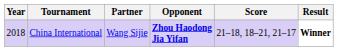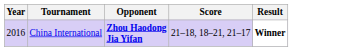- column: Partner | Wang Sijie
China International | Year: 2018 -> 2016
